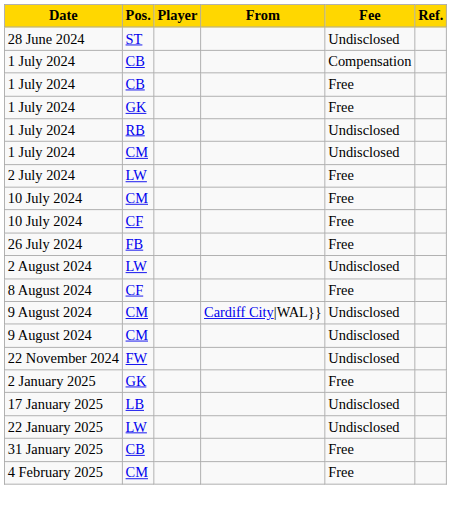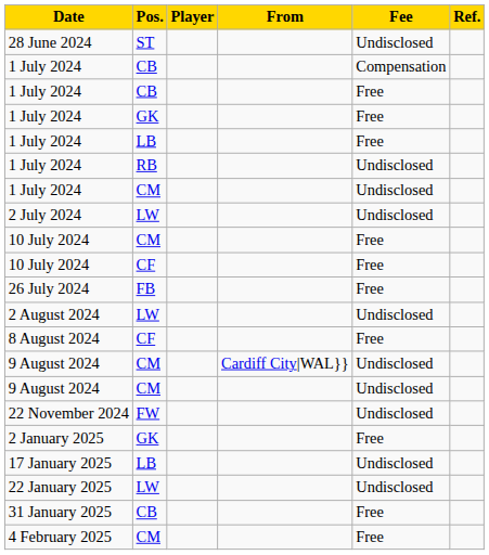+ row: 1 July 2024 | LB | Free
2 July 2024 | Fee: Free -> Undisclosed
